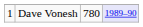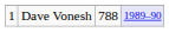Dave Vonesh | column 3: 780 -> 788
